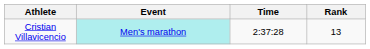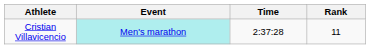Cristian Villavicencio | Rank: 13 -> 11
